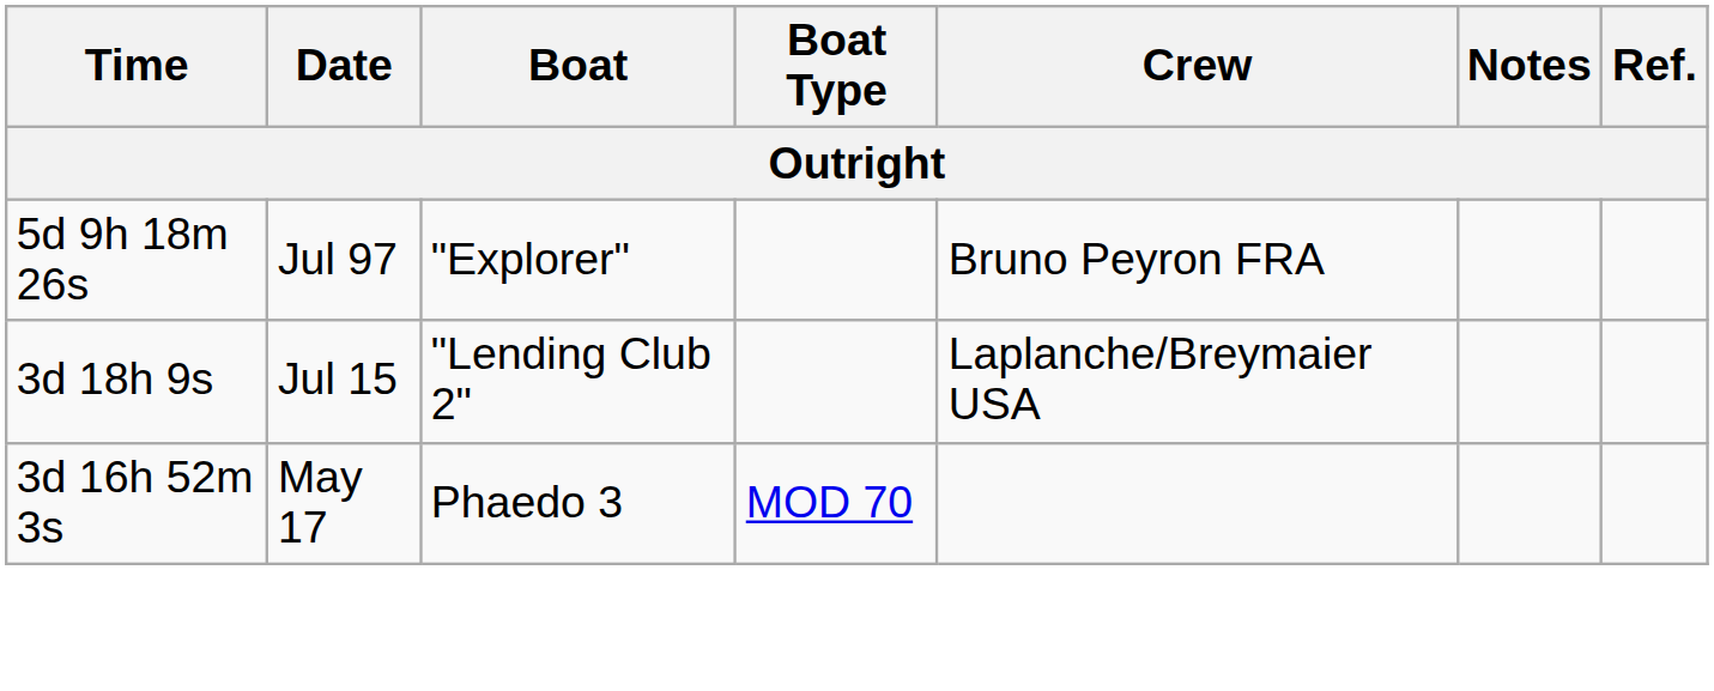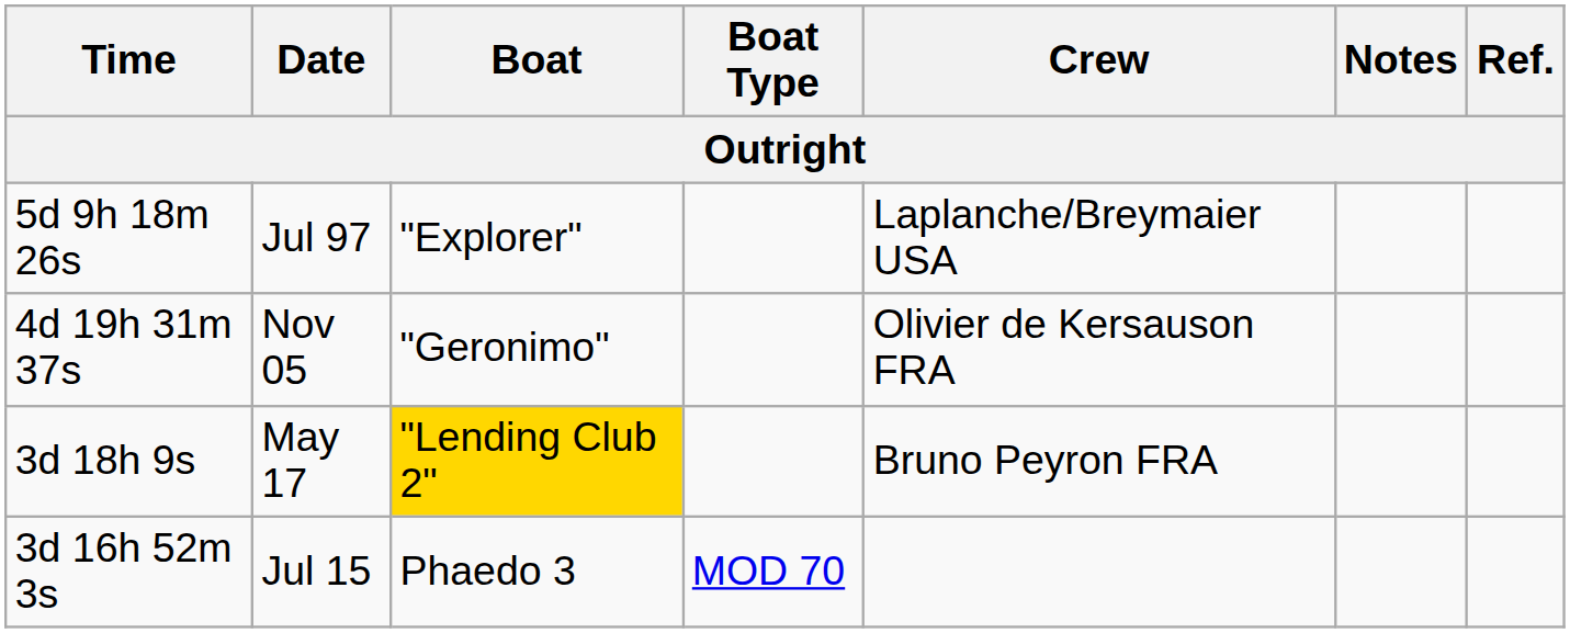5d 9h 18m 26s | Crew: Bruno Peyron FRA -> Laplanche/Breymaier USA
+ row: 4d 19h 31m 37s | Nov 05 | "Geronimo" | Olivier de Kersauson FRA
3d 18h 9s | Date: Jul 15 -> May 17
3d 18h 9s | Boat: no background -> gold background
3d 18h 9s | Crew: Laplanche/Breymaier USA -> Bruno Peyron FRA
3d 16h 52m 3s | Date: May 17 -> Jul 15
